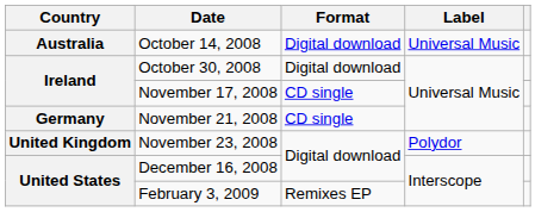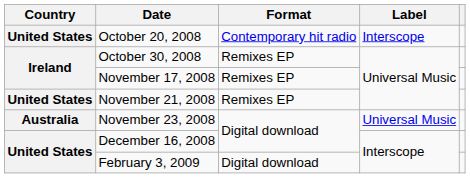- row: Australia | October 14, 2008 | Digital download | Universal Music
+ row: United States | October 20, 2008 | Contemporary hit radio | Interscope
October 30, 2008 | Format: Digital download -> Remixes EP
November 17, 2008 | Format: CD single -> Remixes EP
November 21, 2008 | Country: Germany -> United States
November 21, 2008 | Format: CD single -> Remixes EP
November 23, 2008 | Country: United Kingdom -> Australia
November 23, 2008 | Label: Polydor -> Universal Music
February 3, 2009 | Format: Remixes EP -> Digital download
